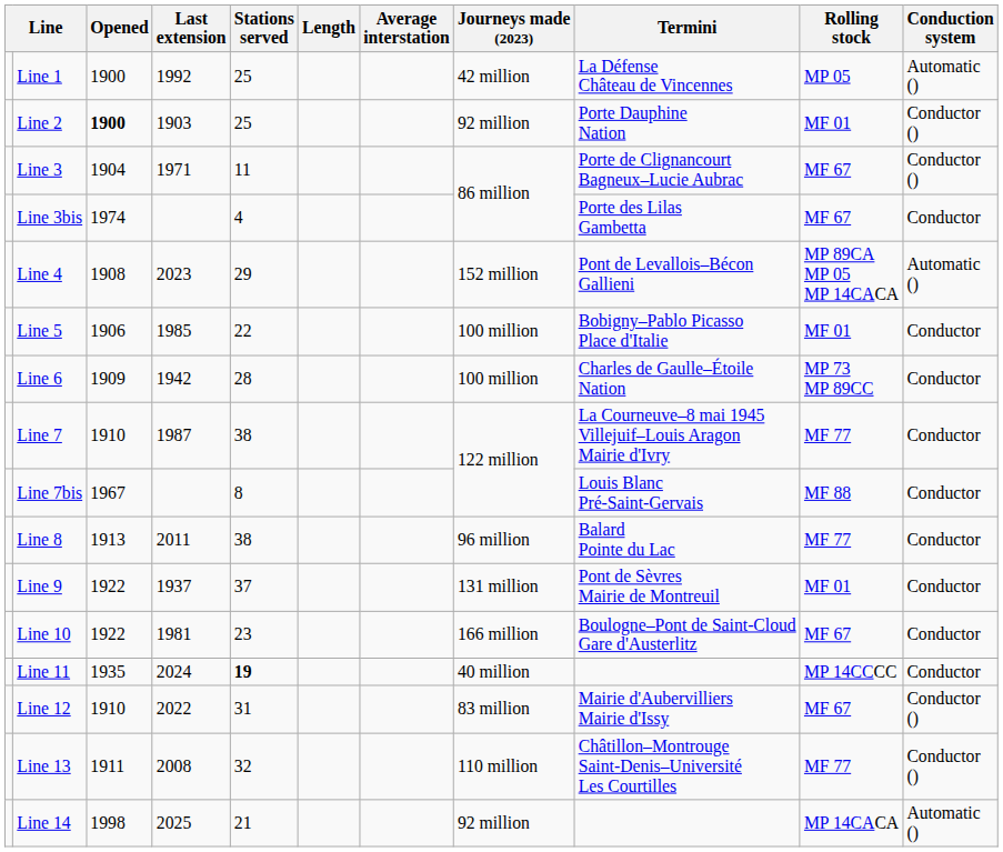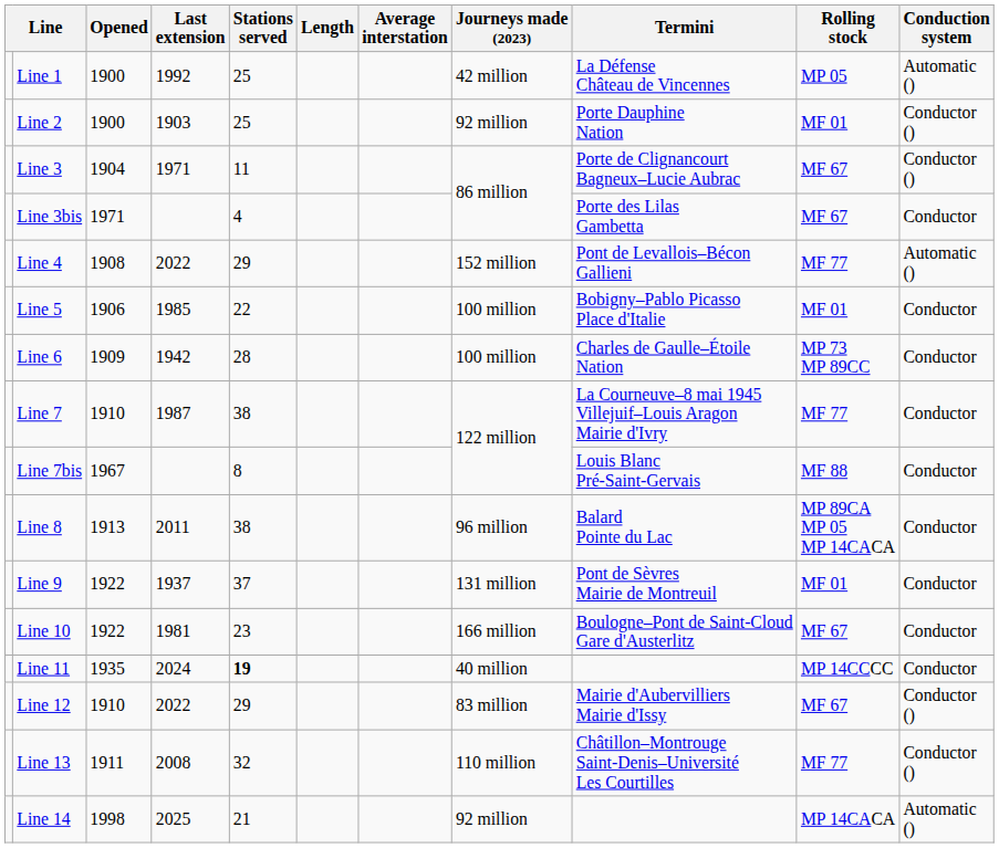Line 2 | Opened: bold -> normal
Line 3bis | Opened: 1974 -> 1971
Line 4 | Last extension: 2023 -> 2022
Line 4 | Rolling stock: MP 89CA MP 05 MP 14CACA -> MF 77
Line 8 | Rolling stock: MF 77 -> MP 89CA MP 05 MP 14CACA
Line 12 | Stations served: 31 -> 29
